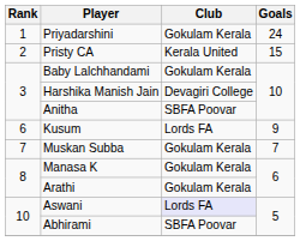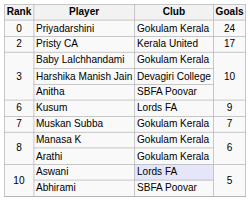Priyadarshini | Rank: 1 -> 0
Pristy CA | Goals: 15 -> 17
